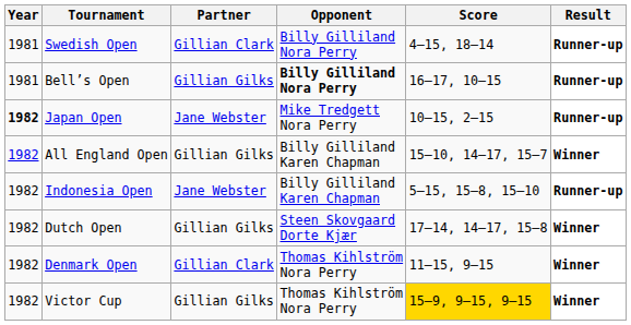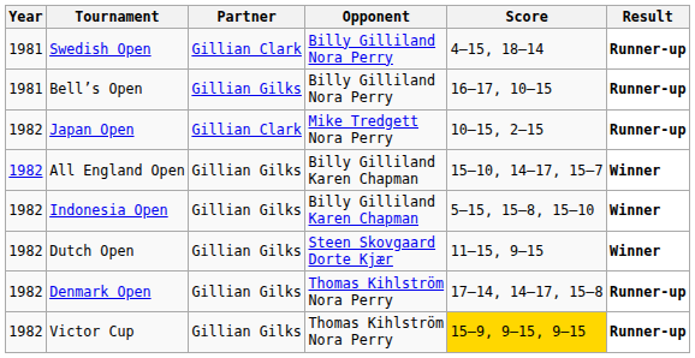Bell’s Open | Opponent: bold -> normal
Japan Open | Year: bold -> normal
Japan Open | Partner: Jane Webster -> Gillian Clark
Indonesia Open | Partner: Jane Webster -> Gillian Gilks
Indonesia Open | Result: Runner-up -> Winner
Dutch Open | Score: 17–14, 14–17, 15–8 -> 11–15, 9–15
Denmark Open | Partner: Gillian Clark -> Gillian Gilks
Denmark Open | Score: 11–15, 9–15 -> 17–14, 14–17, 15–8
Denmark Open | Result: Winner -> Runner-up
Victor Cup | Result: Winner -> Runner-up
